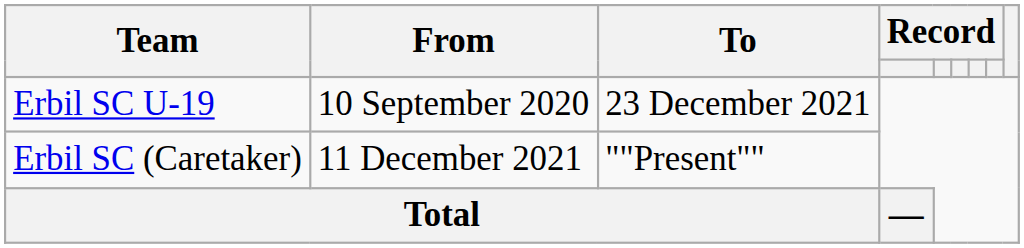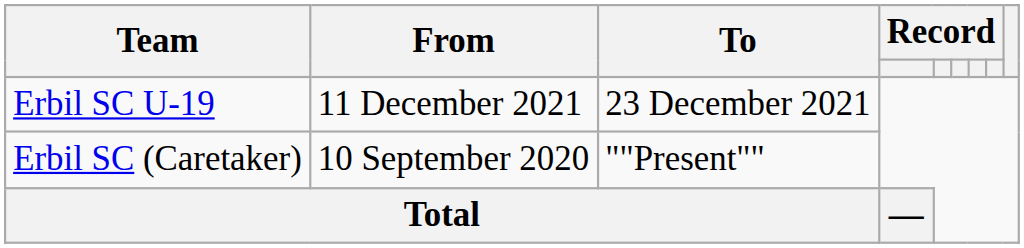Erbil SC U-19 | From: 10 September 2020 -> 11 December 2021
Erbil SC (Caretaker) | From: 11 December 2021 -> 10 September 2020
